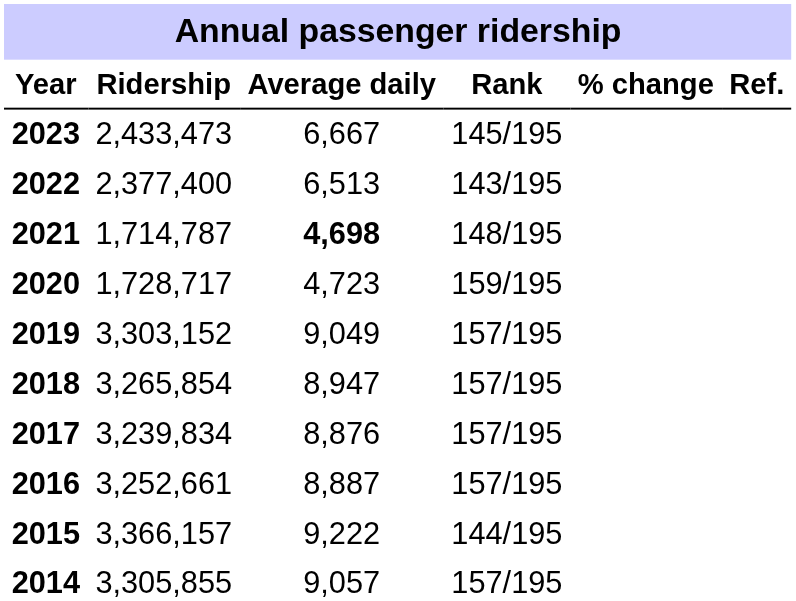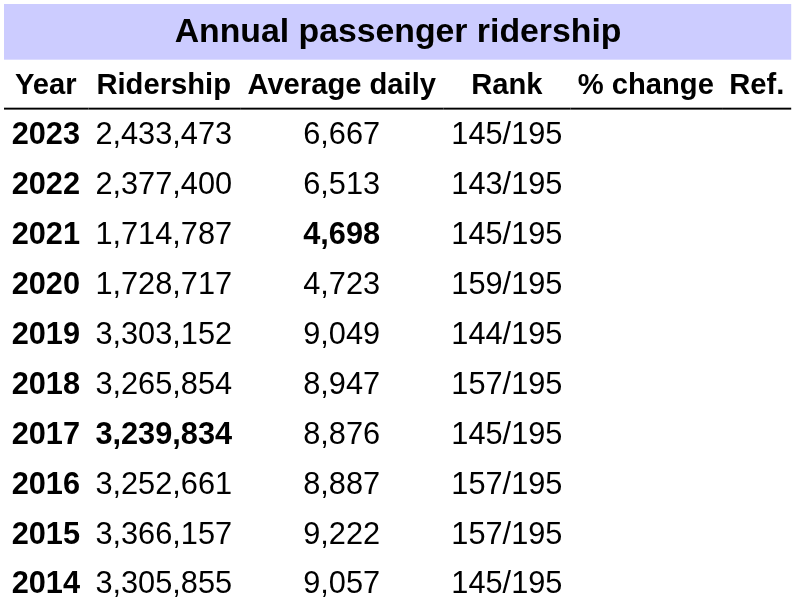2021 | Rank: 148/195 -> 145/195
2019 | Rank: 157/195 -> 144/195
2017 | Ridership: normal -> bold
2017 | Rank: 157/195 -> 145/195
2015 | Rank: 144/195 -> 157/195
2014 | Rank: 157/195 -> 145/195
